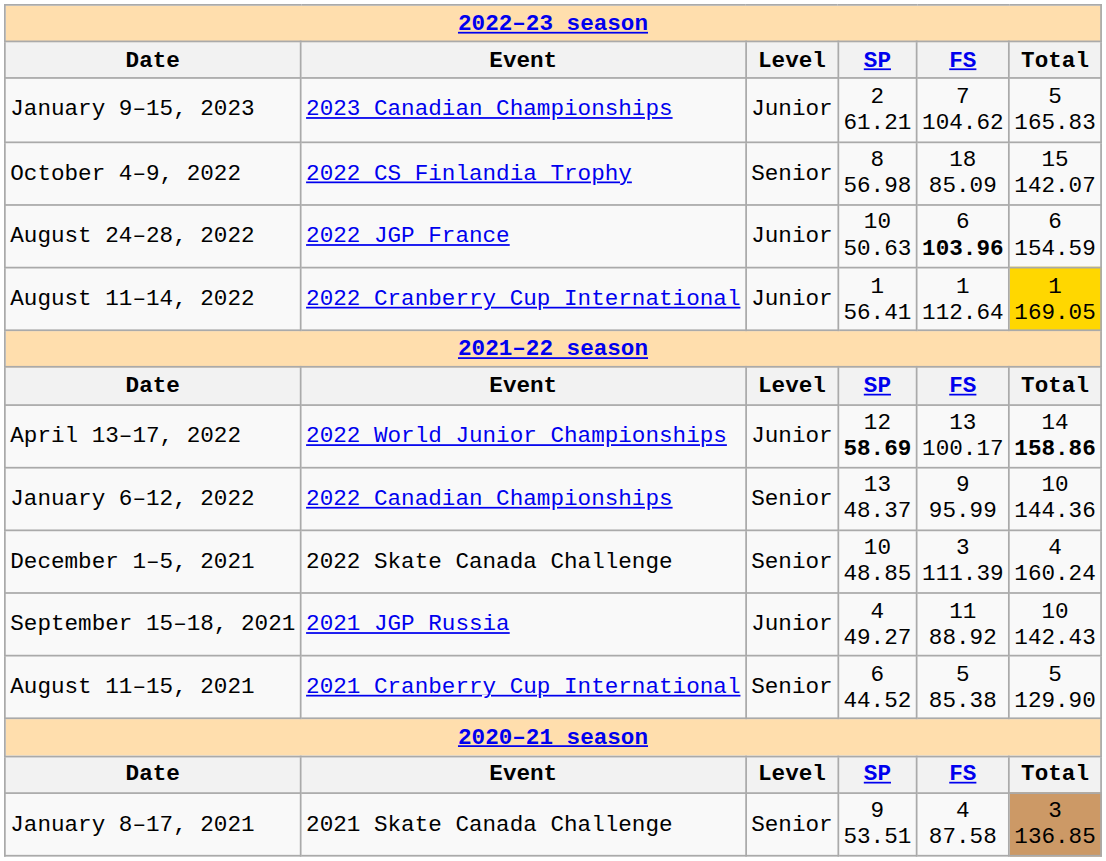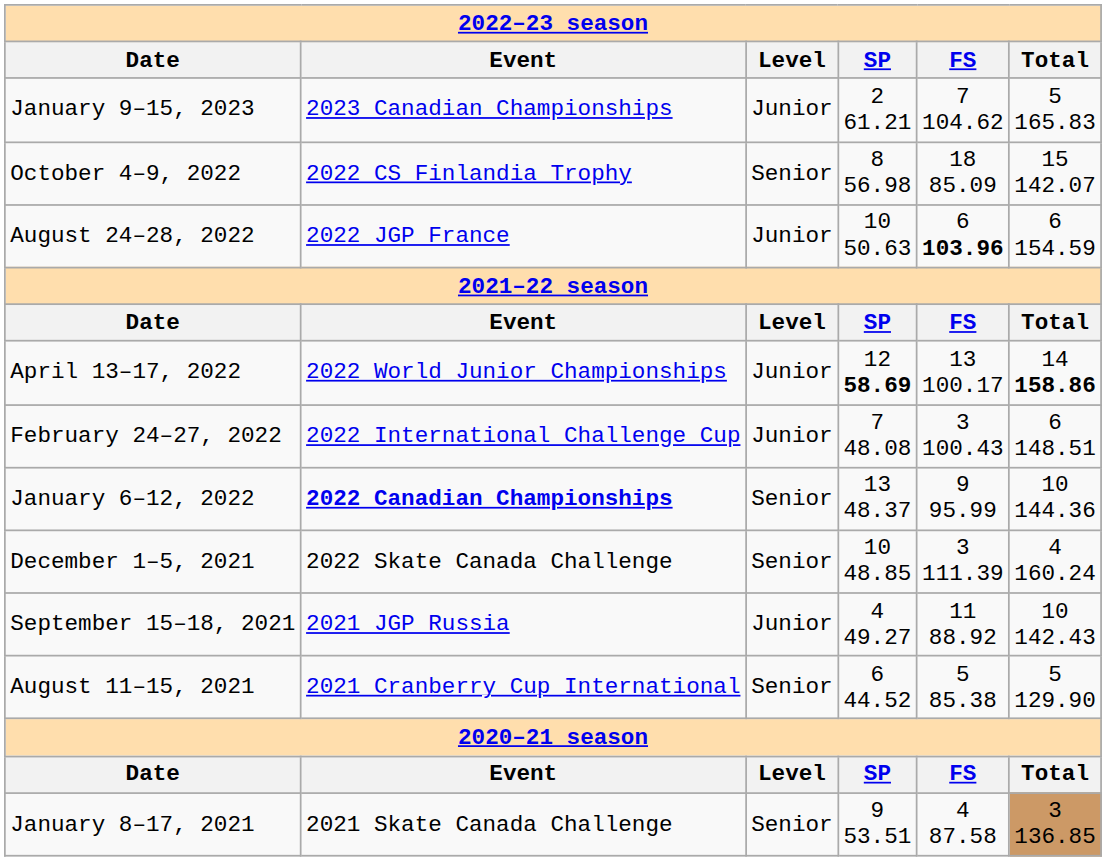- row: August 11–14, 2022 | 2022 Cranberry Cup International | Junior | 1 56.41 | 1 112.64 | 1 169.05
+ row: February 24–27, 2022 | 2022 International Challenge Cup | Junior | 7 48.08 | 3 100.43 | 6 148.51
January 6–12, 2022 | Event: normal -> bold
